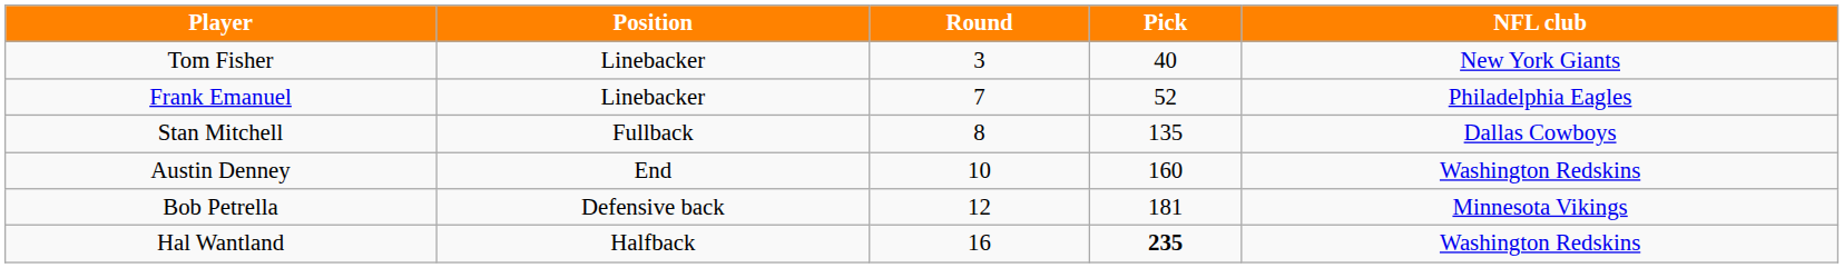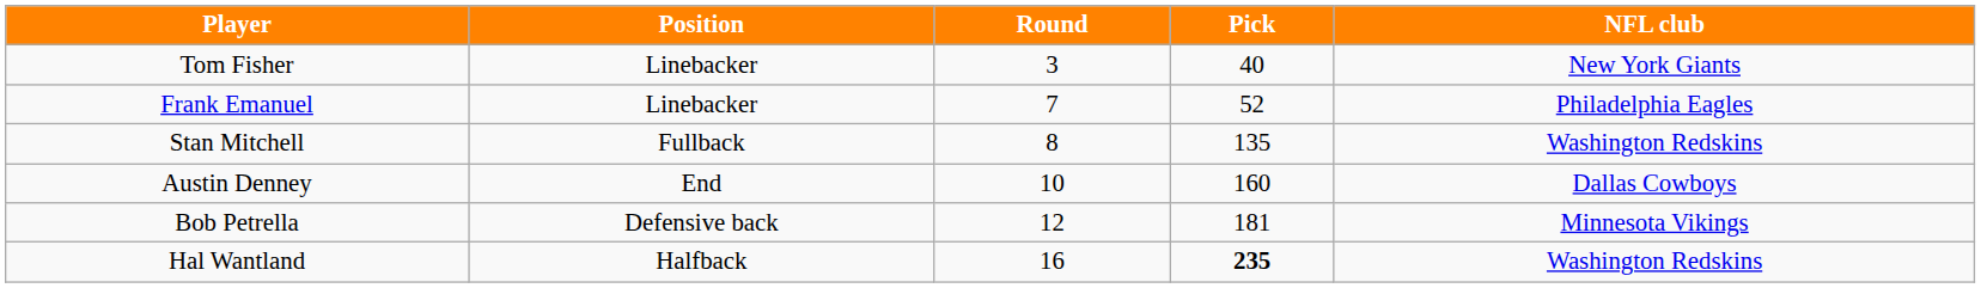Stan Mitchell | NFL club: Dallas Cowboys -> Washington Redskins
Austin Denney | NFL club: Washington Redskins -> Dallas Cowboys
